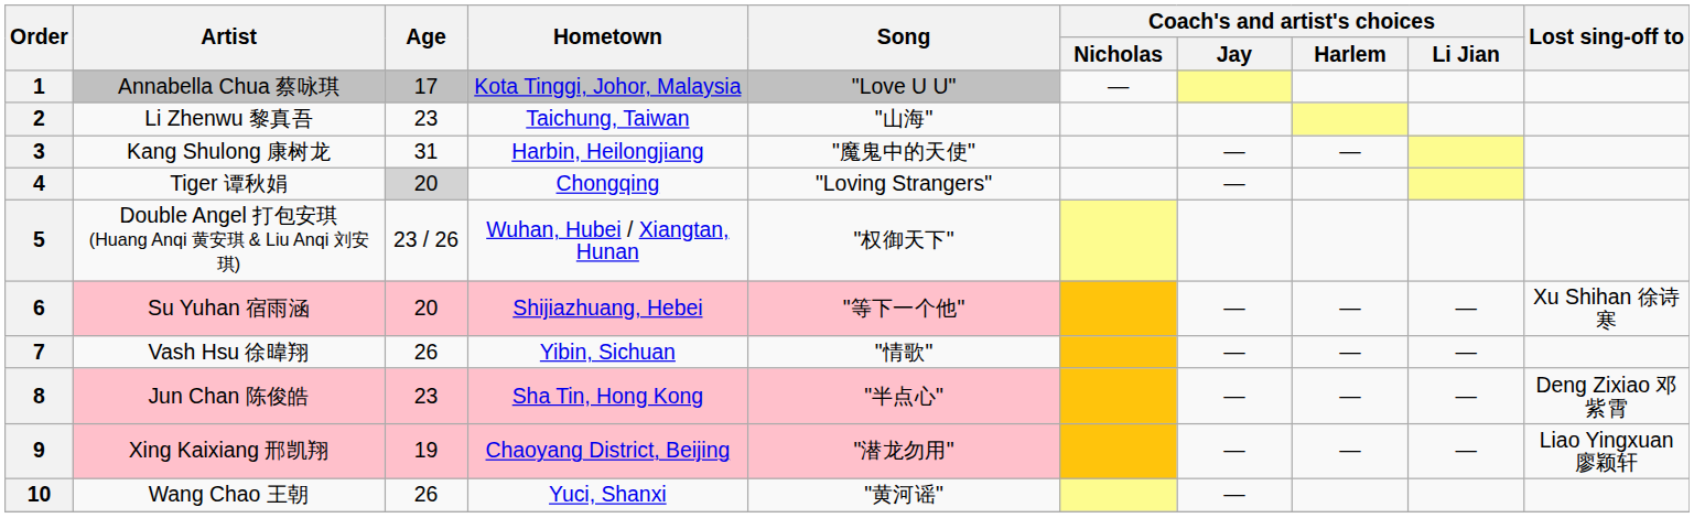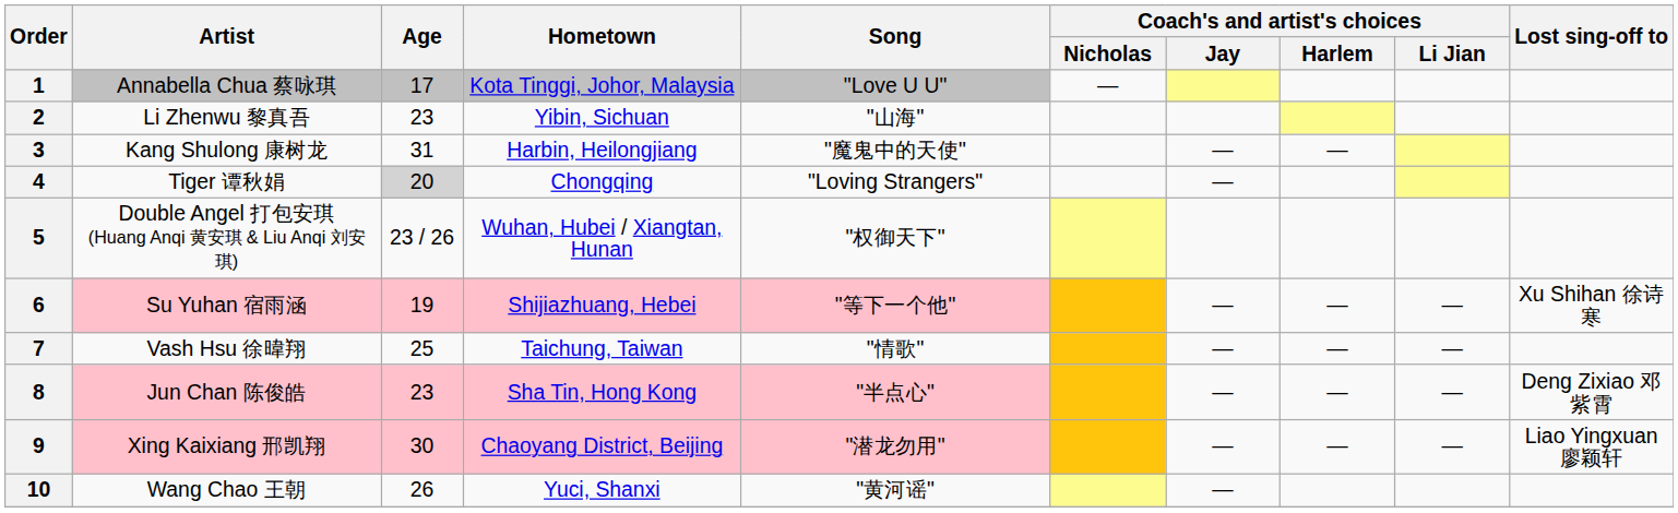2 | Hometown: Taichung, Taiwan -> Yibin, Sichuan
6 | Age: 20 -> 19
7 | Age: 26 -> 25
7 | Hometown: Yibin, Sichuan -> Taichung, Taiwan
9 | Age: 19 -> 30
